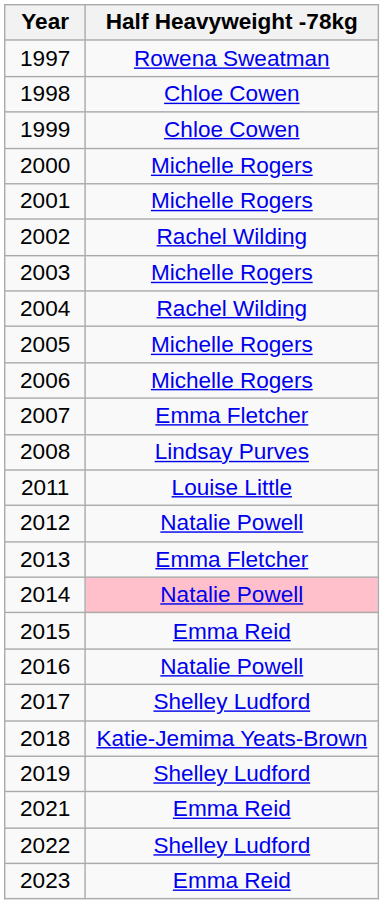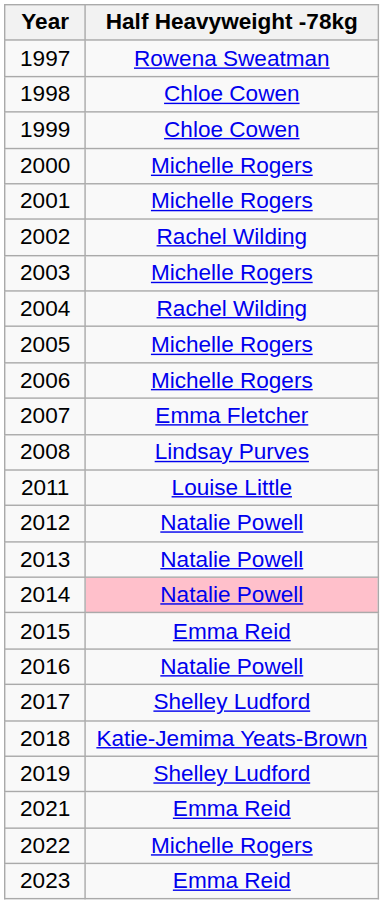2013 | Half Heavyweight -78kg: Emma Fletcher -> Natalie Powell
2022 | Half Heavyweight -78kg: Shelley Ludford -> Michelle Rogers
